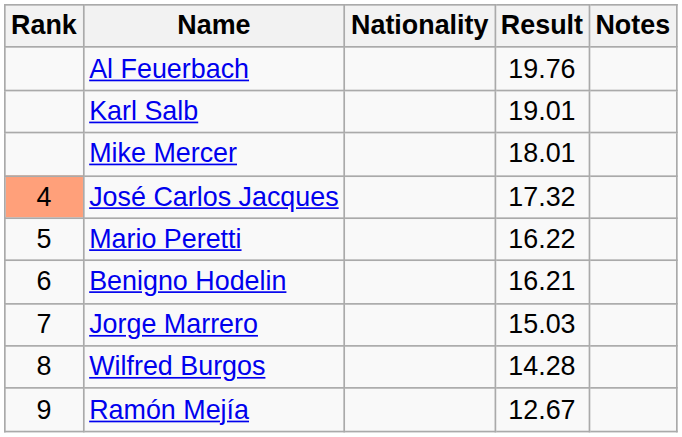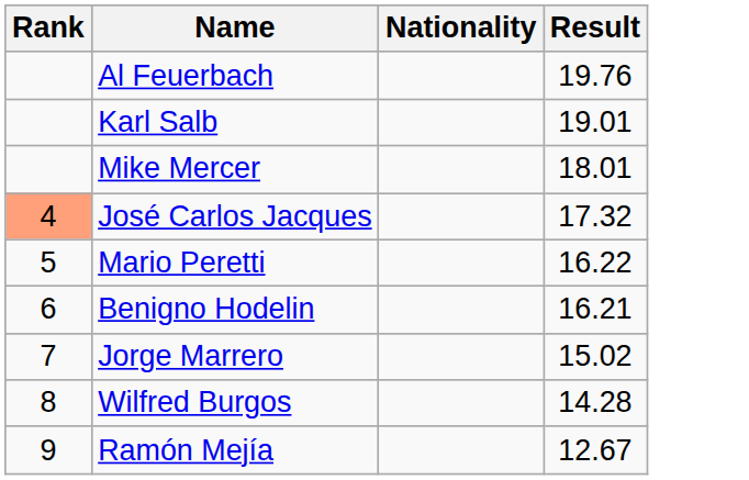- column: Notes
Jorge Marrero | Result: 15.03 -> 15.02
